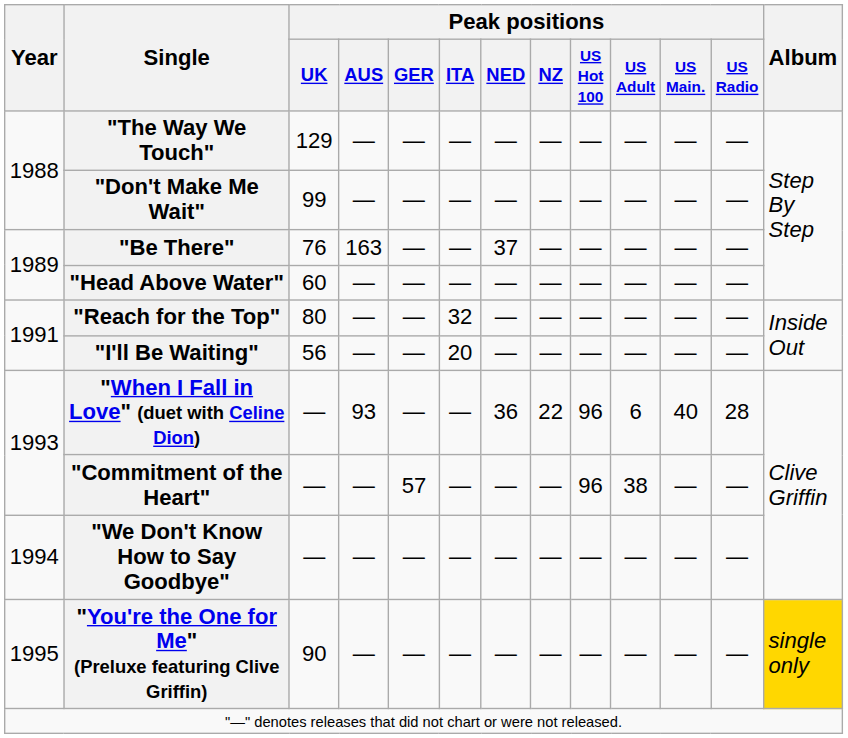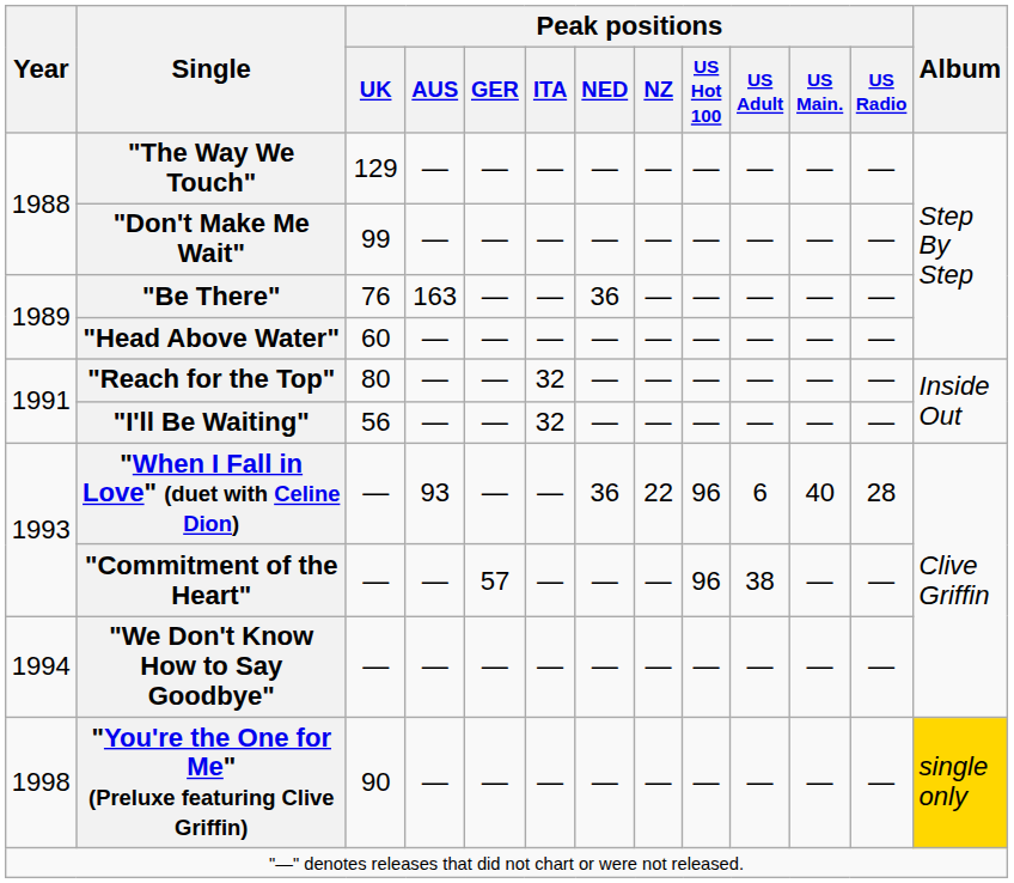"Be There" | Peak positions / NED: 37 -> 36
"I'll Be Waiting" | Peak positions / ITA: 20 -> 32
"You're the One for Me" (Preluxe featuring Clive Griffin) | Year: 1995 -> 1998
